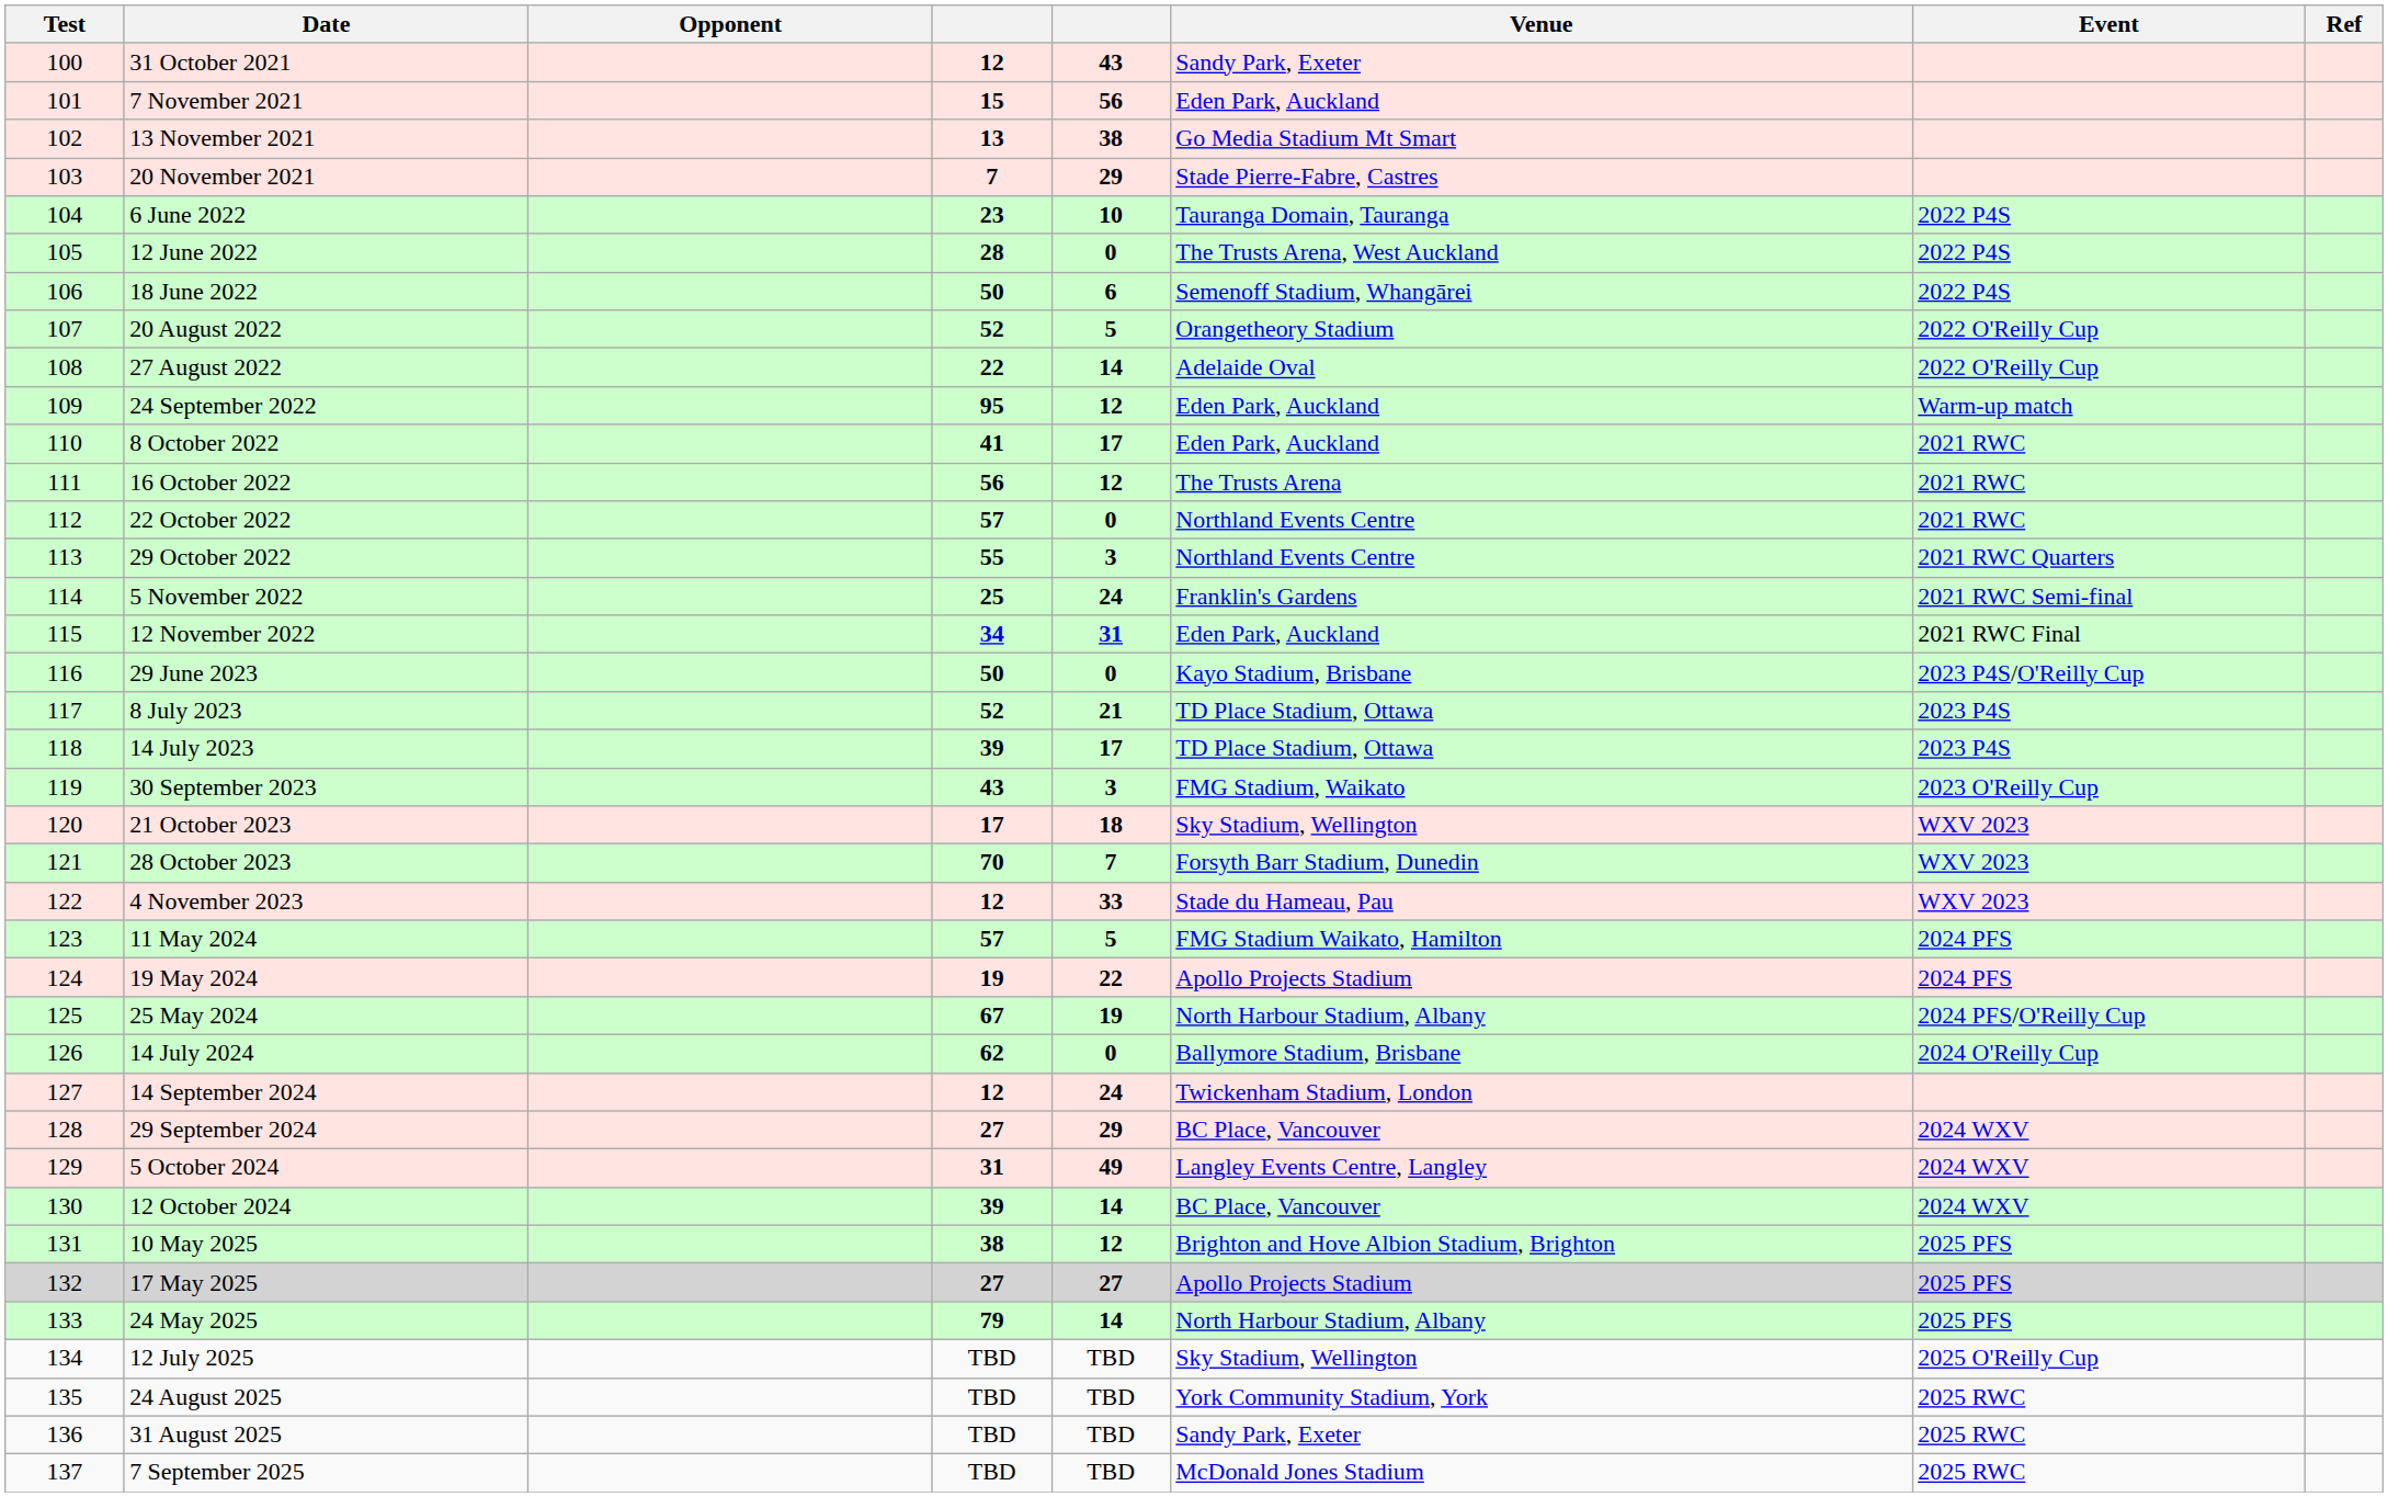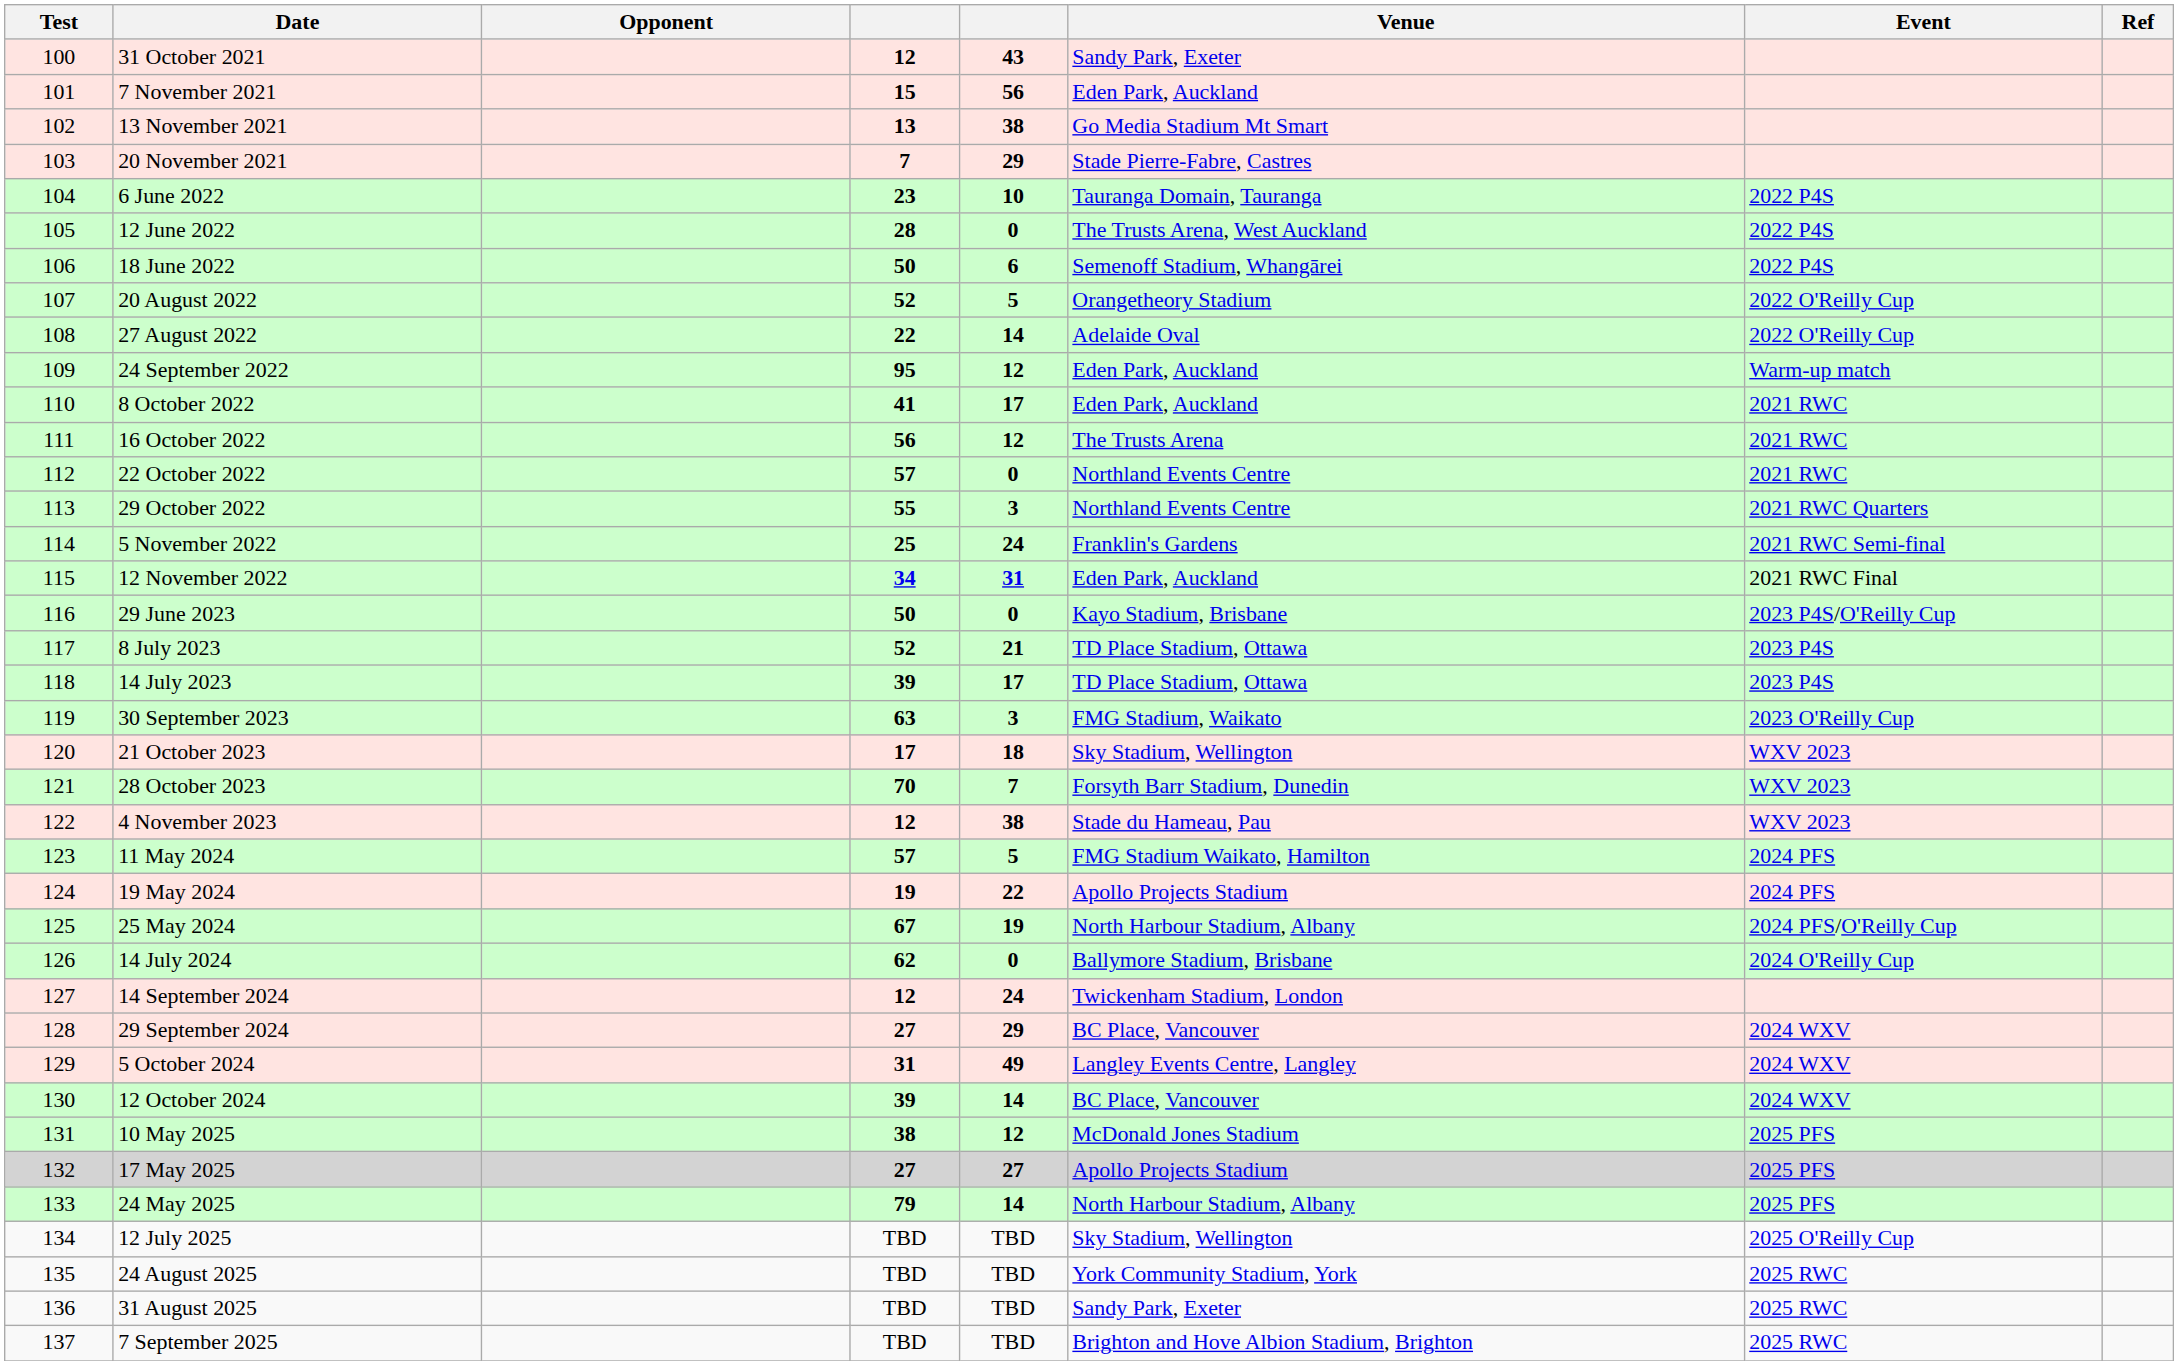30 September 2023 | column 4: 43 -> 63
4 November 2023 | column 5: 33 -> 38
10 May 2025 | Venue: Brighton and Hove Albion Stadium, Brighton -> McDonald Jones Stadium
7 September 2025 | Venue: McDonald Jones Stadium -> Brighton and Hove Albion Stadium, Brighton
